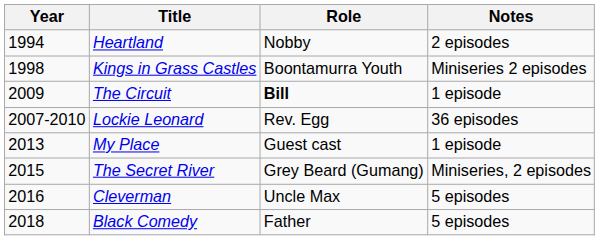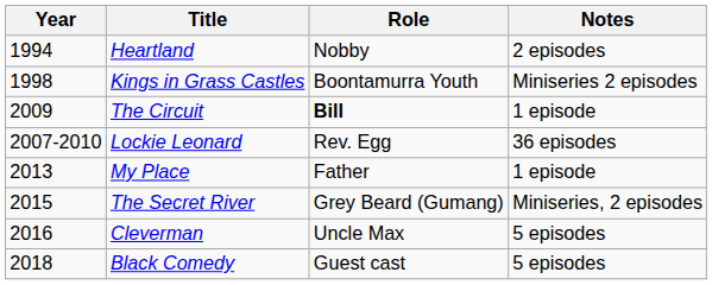My Place | Role: Guest cast -> Father
Black Comedy | Role: Father -> Guest cast
